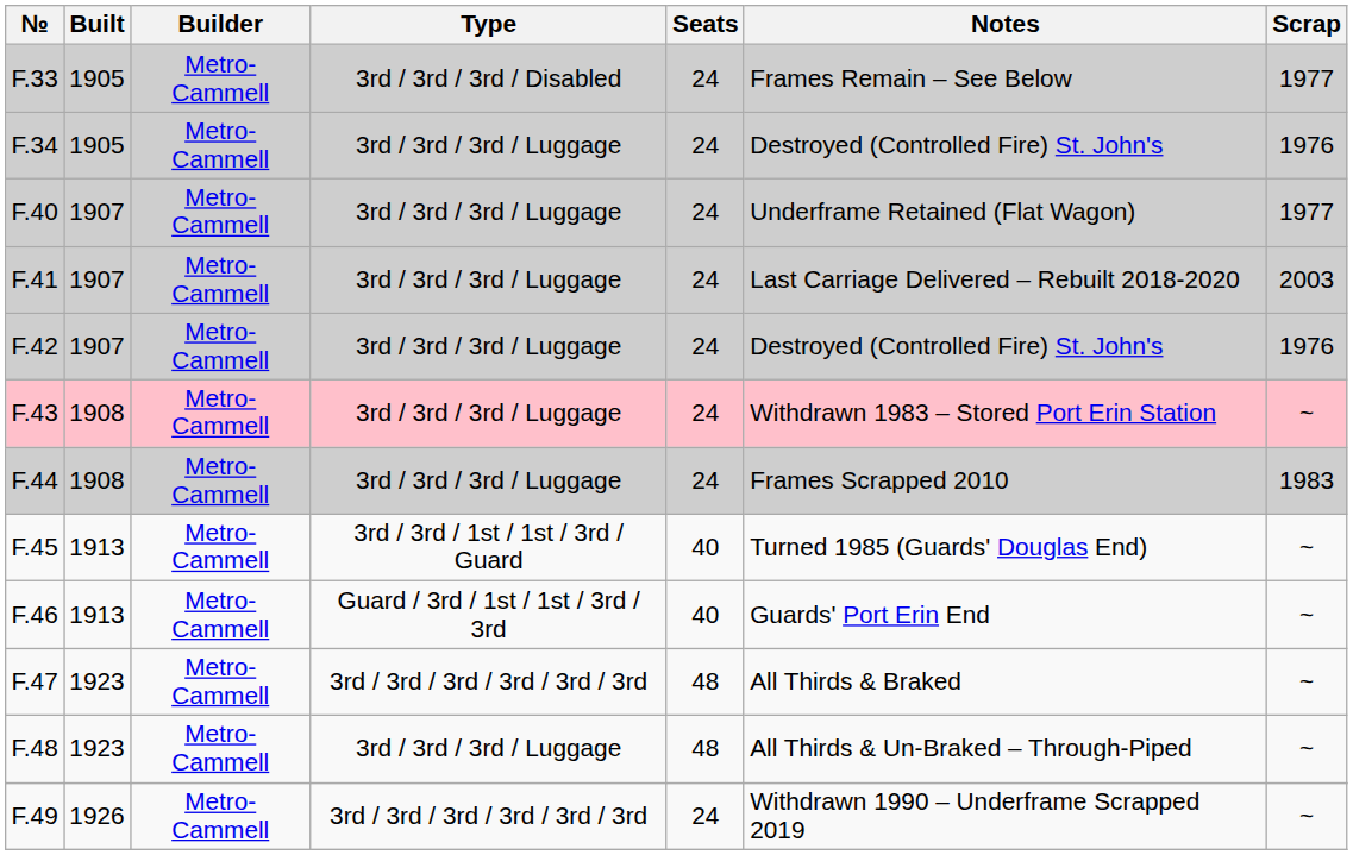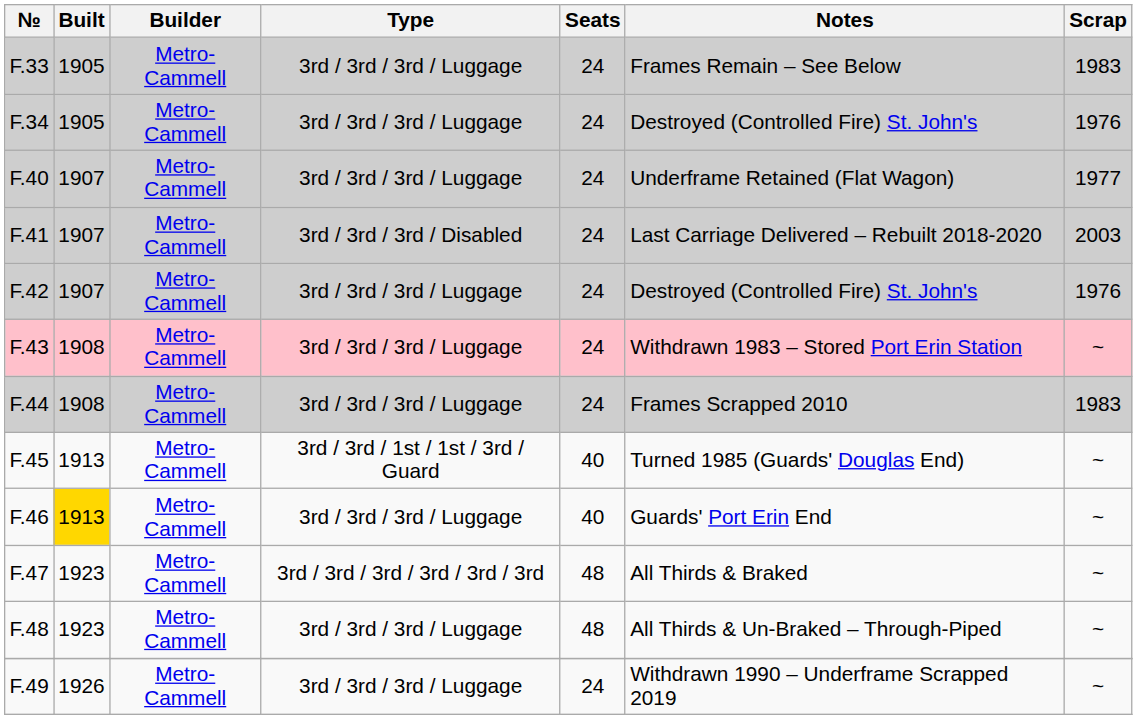F.33 | Type: 3rd / 3rd / 3rd / Disabled -> 3rd / 3rd / 3rd / Luggage
F.33 | Scrap: 1977 -> 1983
F.41 | Type: 3rd / 3rd / 3rd / Luggage -> 3rd / 3rd / 3rd / Disabled
F.46 | Built: no background -> gold background
F.46 | Type: Guard / 3rd / 1st / 1st / 3rd / 3rd -> 3rd / 3rd / 3rd / Luggage
F.49 | Type: 3rd / 3rd / 3rd / 3rd / 3rd / 3rd -> 3rd / 3rd / 3rd / Luggage
